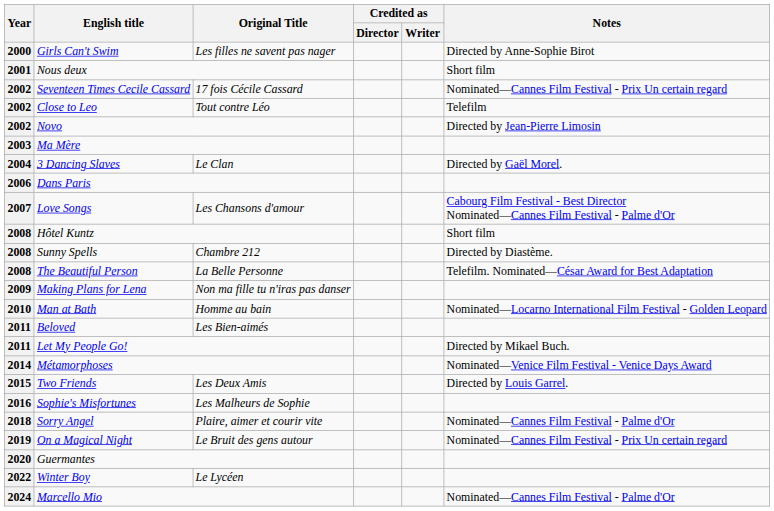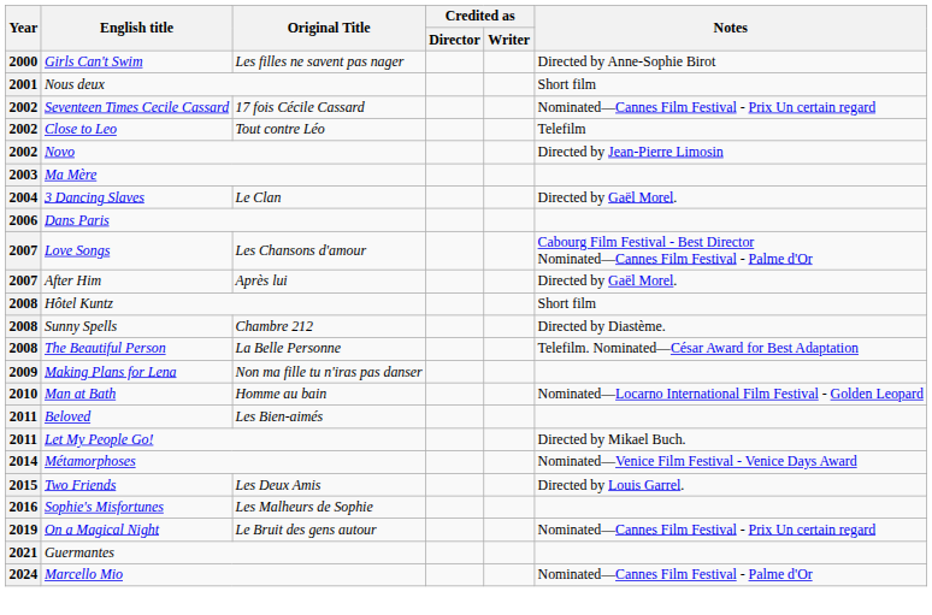+ row: 2007 | After Him | Après lui | Directed by Gaël Morel.
- row: 2018 | Sorry Angel | Plaire, aimer et courir vite | Nominated—Cannes Film Festival - Palme d'Or
Guermantes | Year: 2020 -> 2021
- row: 2022 | Winter Boy | Le Lycéen
